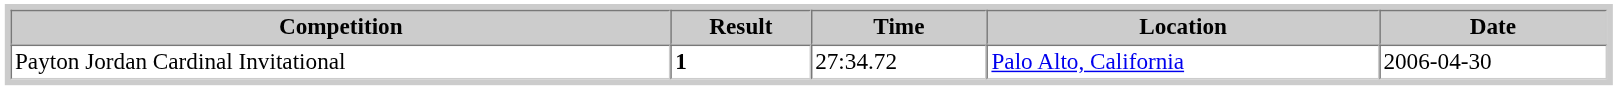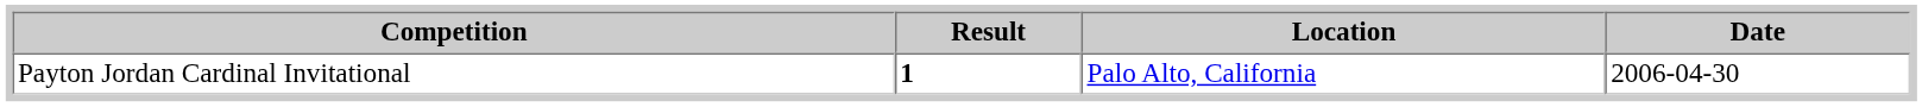- column: Time | 27:34.72
